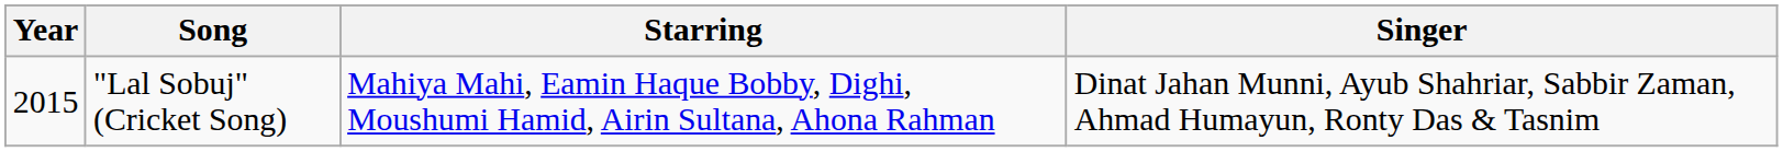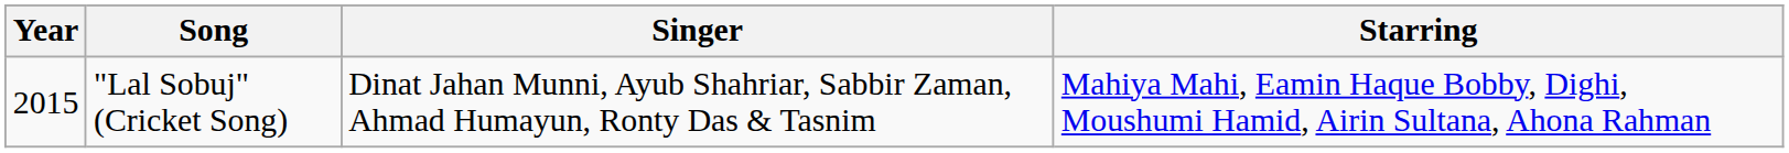columns swapped: Singer <-> Starring
